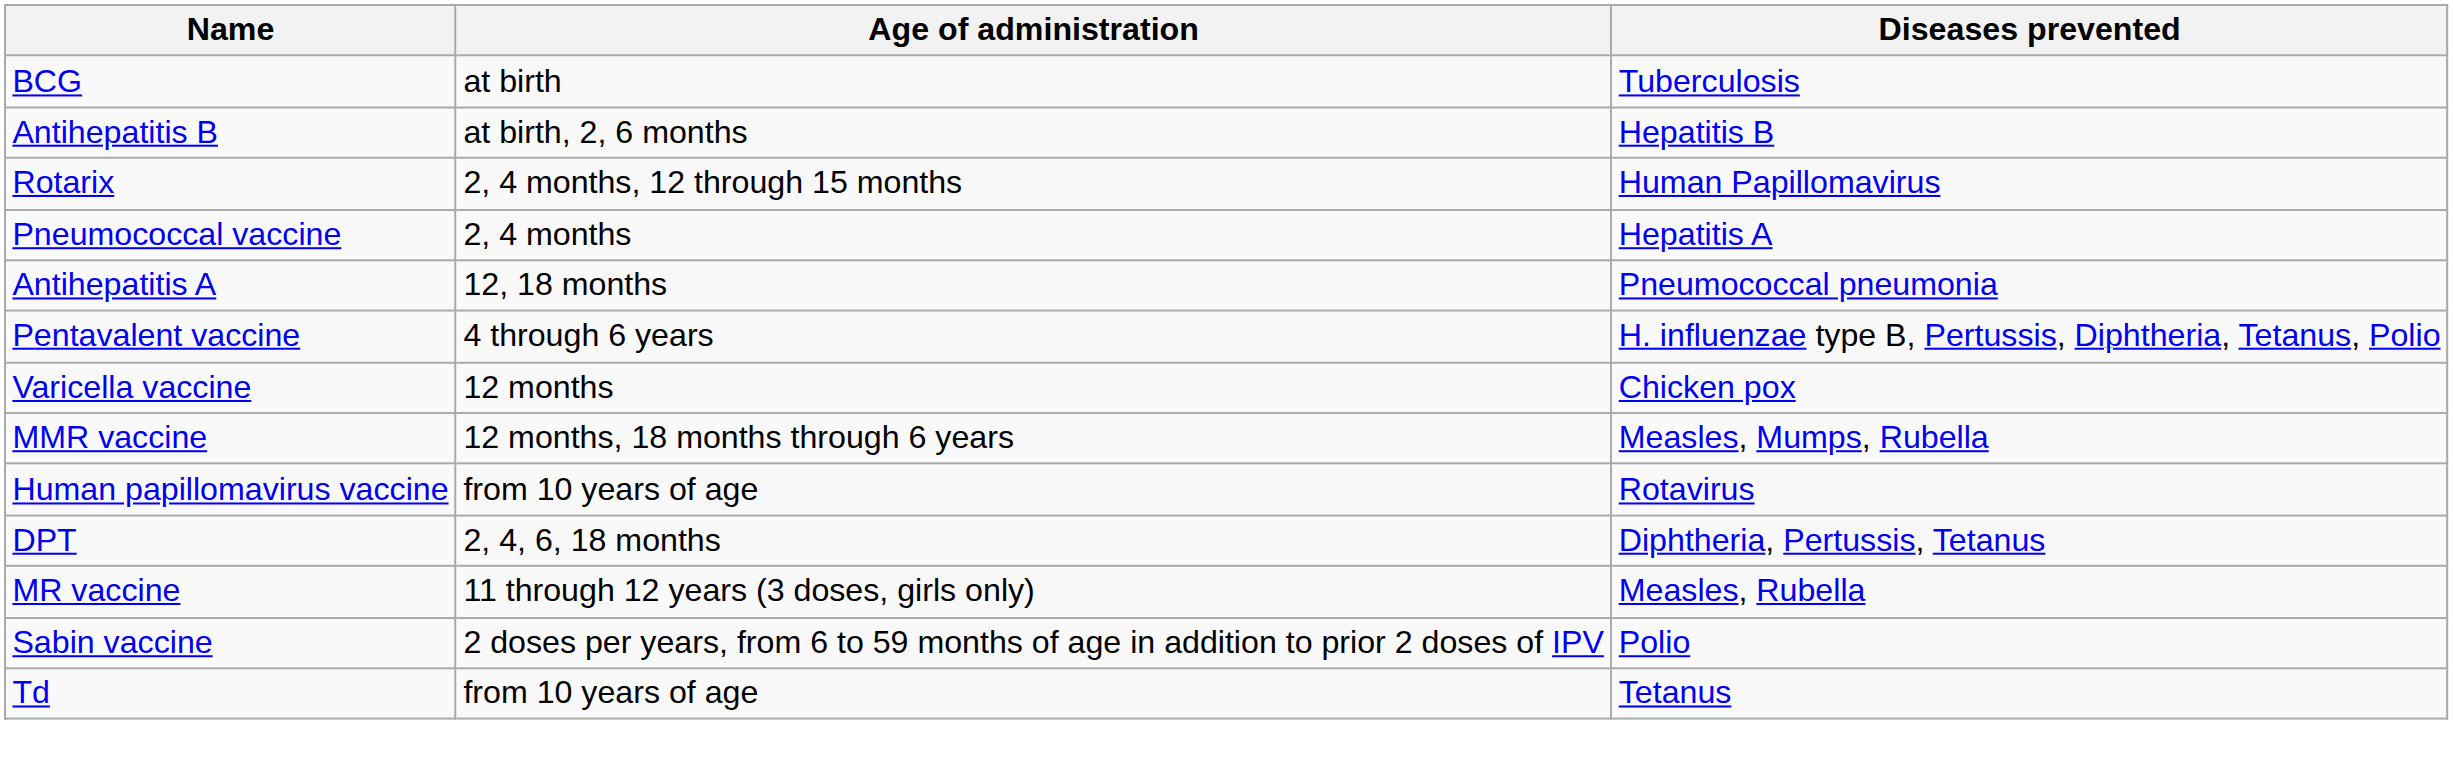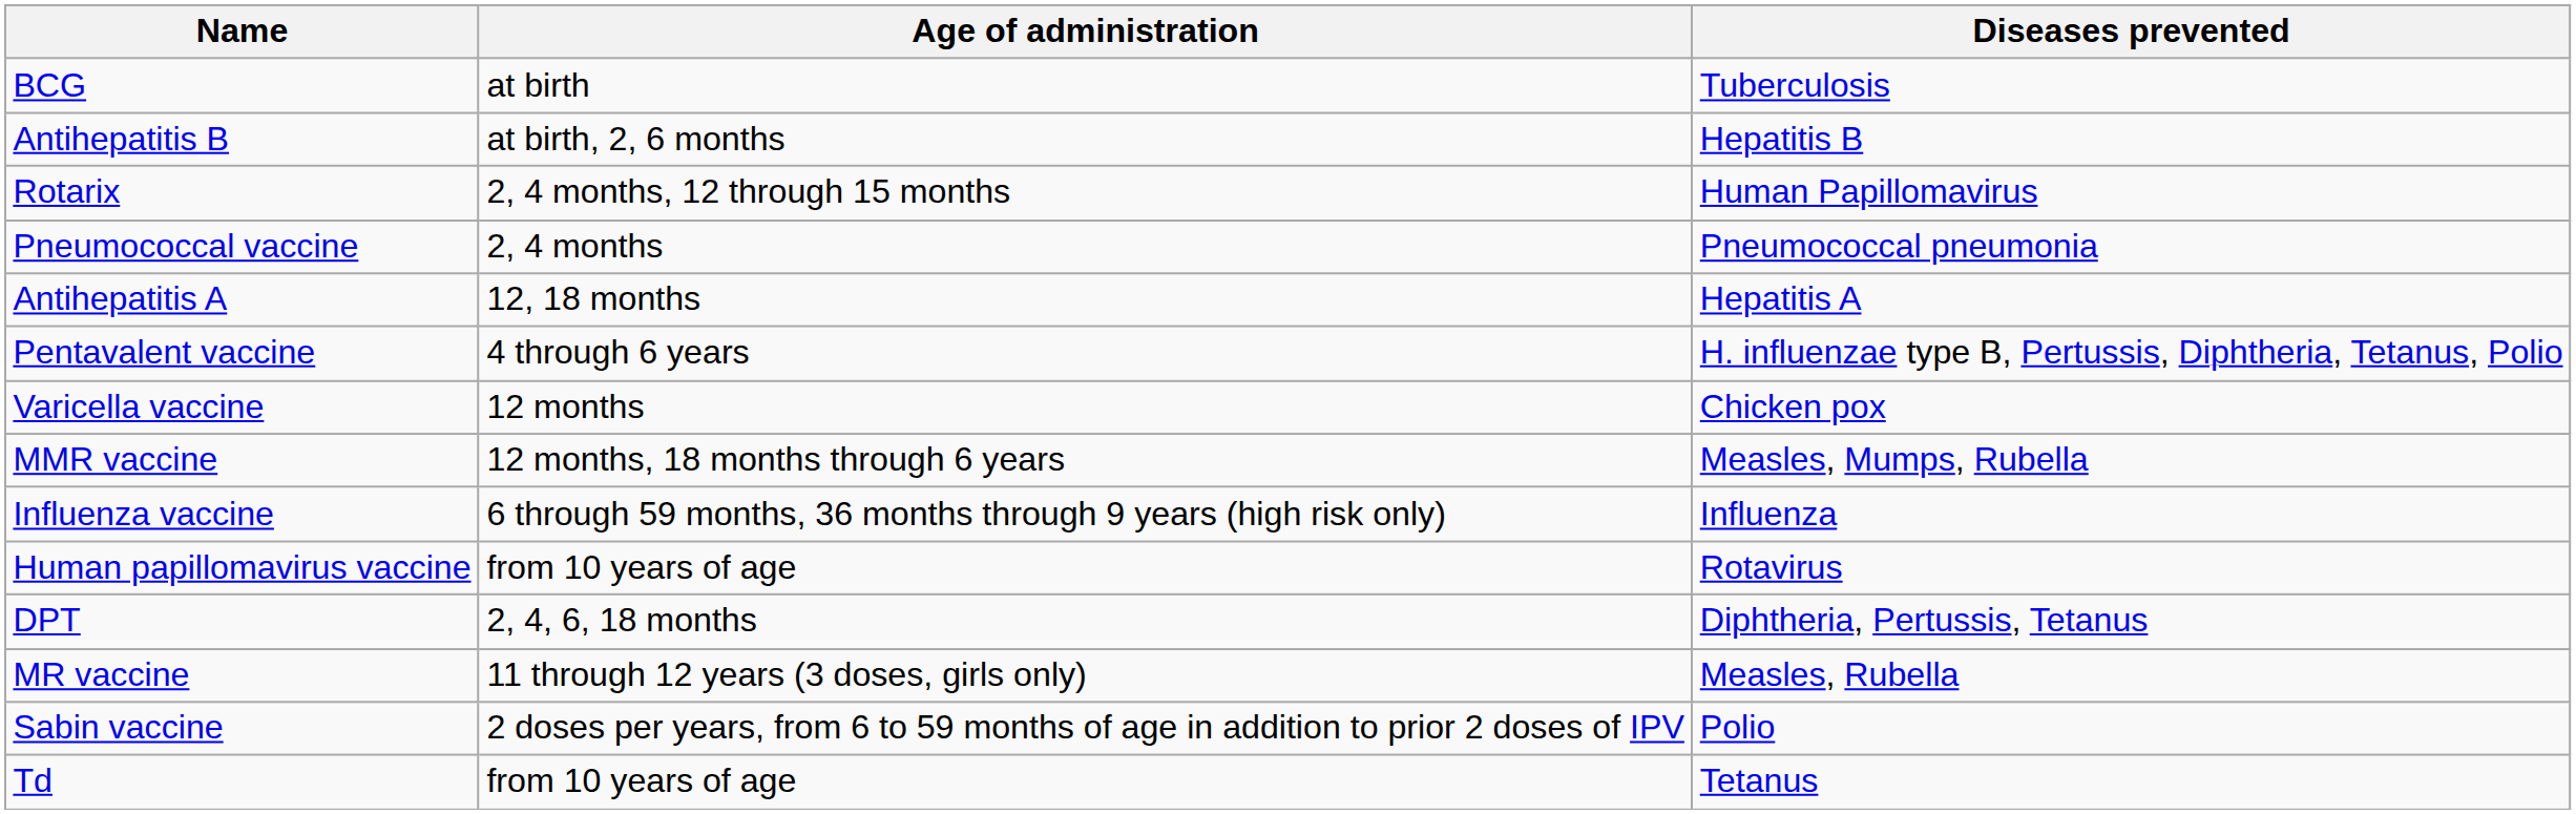Pneumococcal vaccine | Diseases prevented: Hepatitis A -> Pneumococcal pneumonia
Antihepatitis A | Diseases prevented: Pneumococcal pneumonia -> Hepatitis A
+ row: Influenza vaccine | 6 through 59 months, 36 months through 9 years (high risk only) | Influenza
